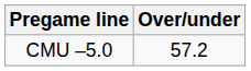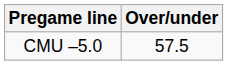CMU –5.0 | Over/under: 57.2 -> 57.5
